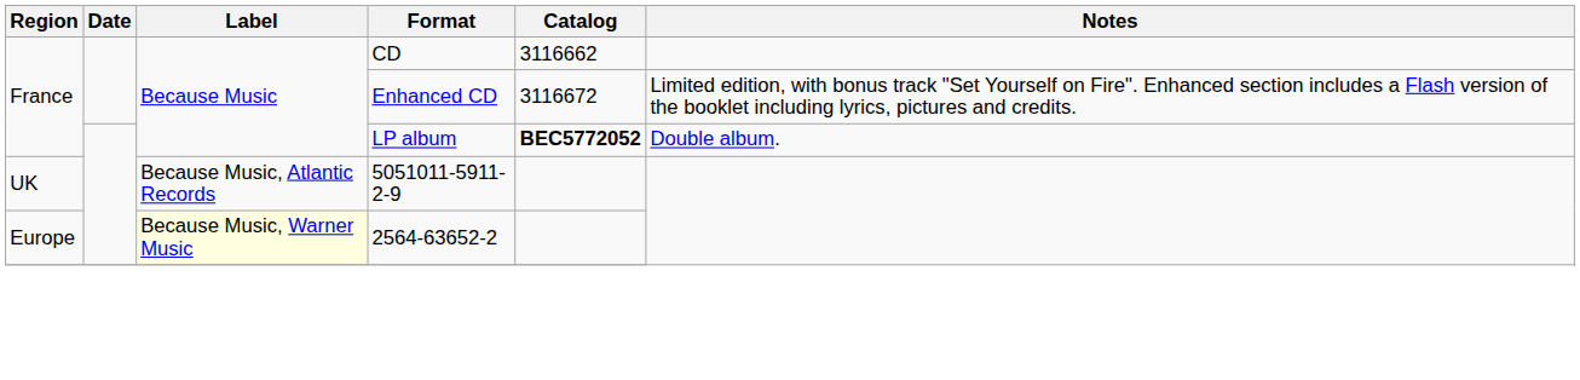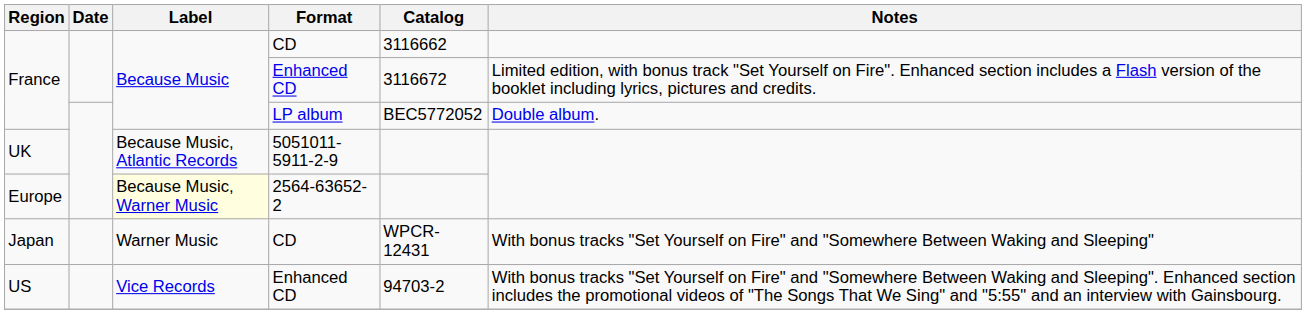France / LP album | Catalog: bold -> normal
+ row: Japan | Warner Music | CD | WPCR-12431 | With bonus tracks "Set Yourself on Fire" and "Somewhere Between Waking and Sleeping"
+ row: US | Vice Records | Enhanced CD | 94703-2 | With bonus tracks "Set Yourself on Fire" and "Somewhere Between Waking and Sleeping". Enhanced section includes the promotional videos of "The Songs That We Sing" and "5:55" and an interview with Gainsbourg.
